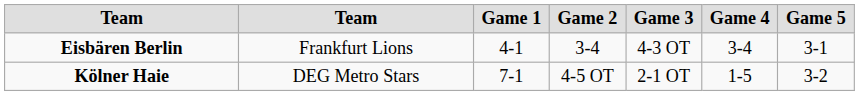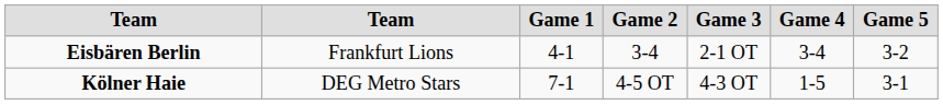Eisbären Berlin | Game 3: 4-3 OT -> 2-1 OT
Eisbären Berlin | Game 5: 3-1 -> 3-2
Kölner Haie | Game 3: 2-1 OT -> 4-3 OT
Kölner Haie | Game 5: 3-2 -> 3-1
